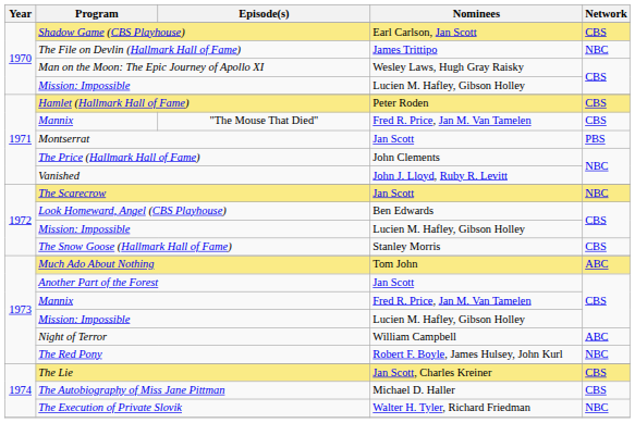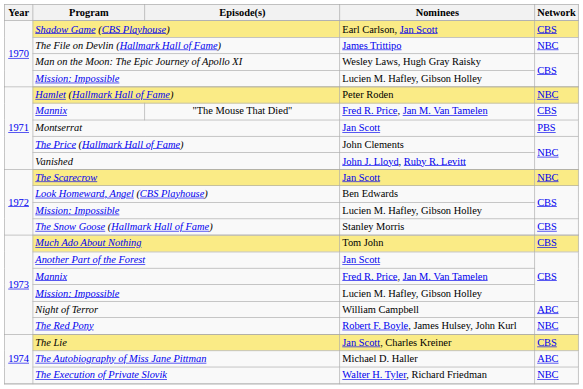Hamlet (Hallmark Hall of Fame) | Network: CBS -> NBC
Much Ado About Nothing | Network: ABC -> CBS
The Autobiography of Miss Jane Pittman | Network: CBS -> ABC
